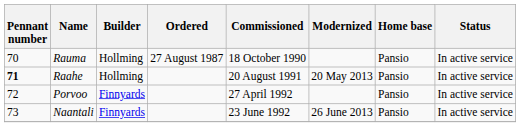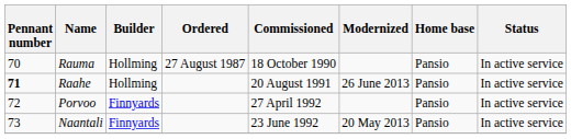Raahe | Modernized: 20 May 2013 -> 26 June 2013
Naantali | Modernized: 26 June 2013 -> 20 May 2013
